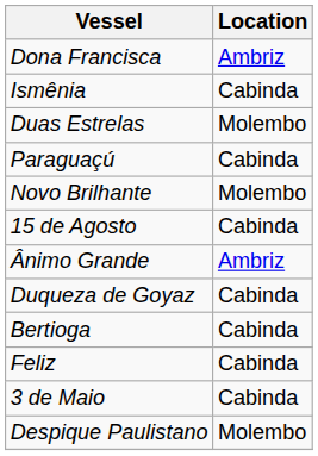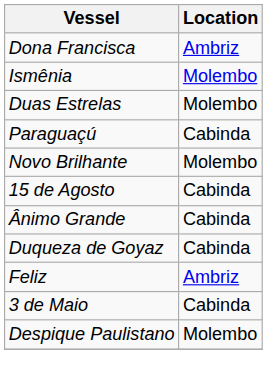Ismênia | Location: Cabinda -> Molembo
Ânimo Grande | Location: Ambriz -> Cabinda
- row: Bertioga | Cabinda
Feliz | Location: Cabinda -> Ambriz
